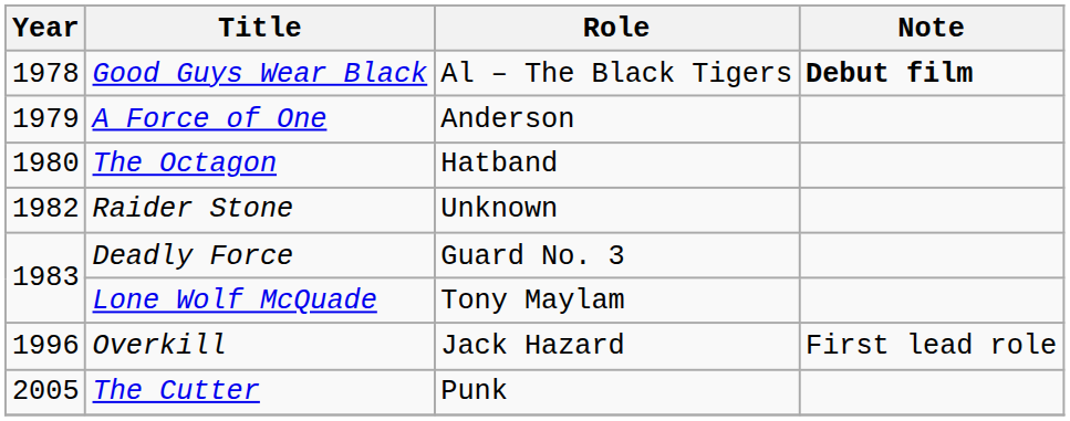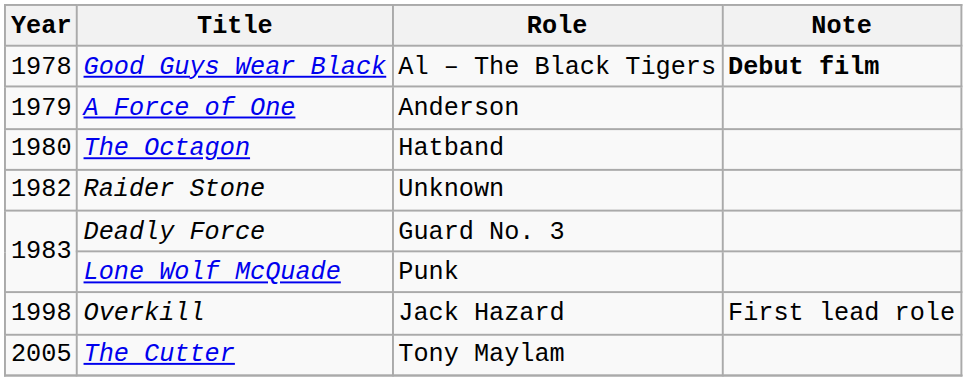Lone Wolf McQuade | Role: Tony Maylam -> Punk
Overkill | Year: 1996 -> 1998
The Cutter | Role: Punk -> Tony Maylam
